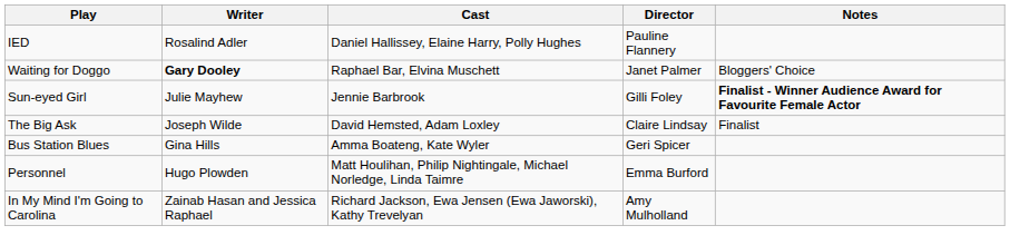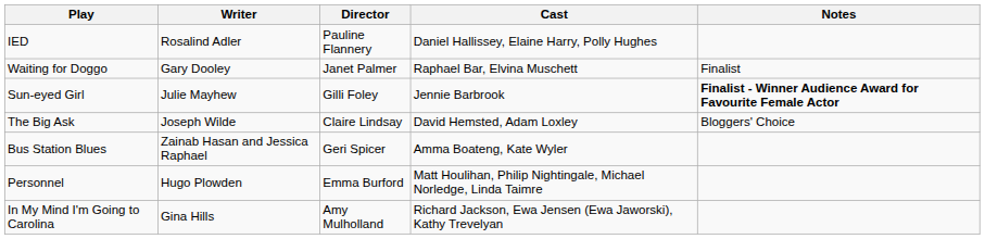columns swapped: Director <-> Cast
Waiting for Doggo | Writer: bold -> normal
Waiting for Doggo | Notes: Bloggers' Choice -> Finalist
The Big Ask | Notes: Finalist -> Bloggers' Choice
Bus Station Blues | Writer: Gina Hills -> Zainab Hasan and Jessica Raphael
In My Mind I'm Going to Carolina | Writer: Zainab Hasan and Jessica Raphael -> Gina Hills
